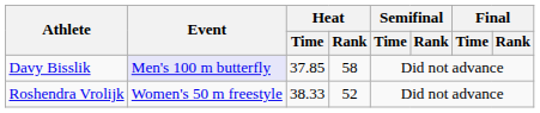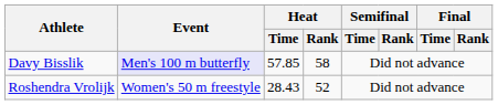Davy Bisslik | Heat / Time: 37.85 -> 57.85
Roshendra Vrolijk | Heat / Time: 38.33 -> 28.43
